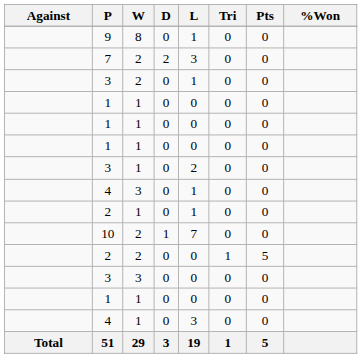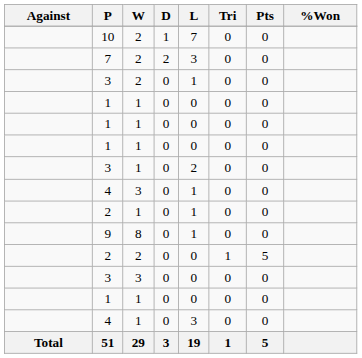rows swapped: 9 <-> 10
